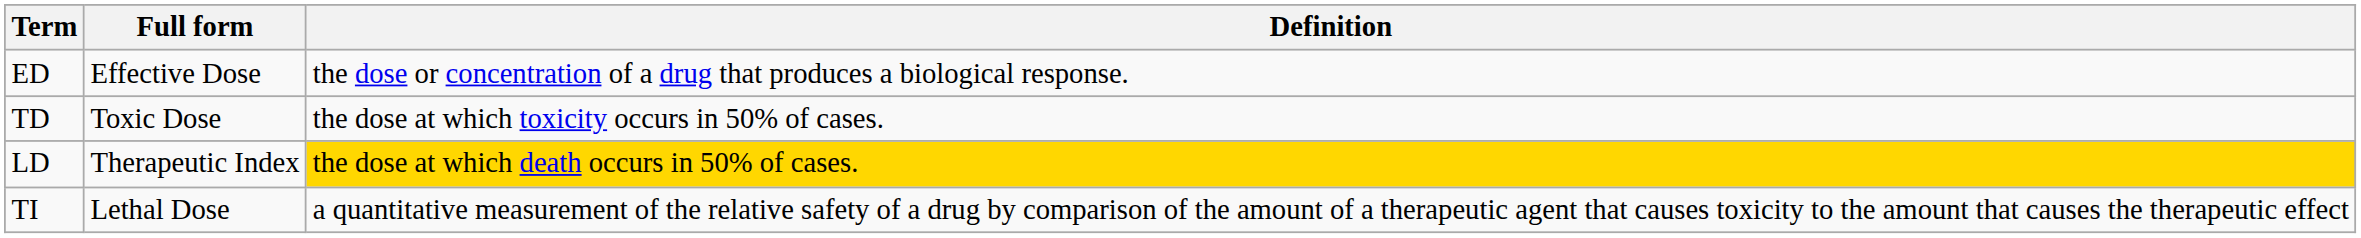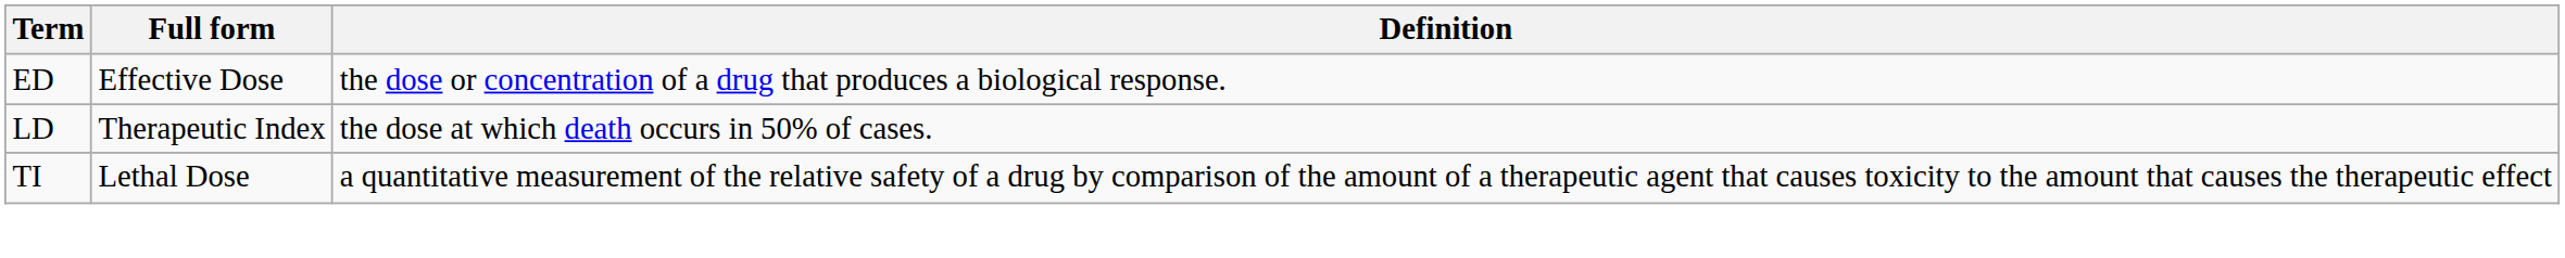- row: TD | Toxic Dose | the dose at which toxicity occurs in 50% of cases.
LD | Definition: gold background -> no background
